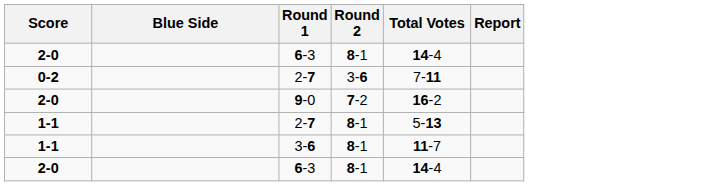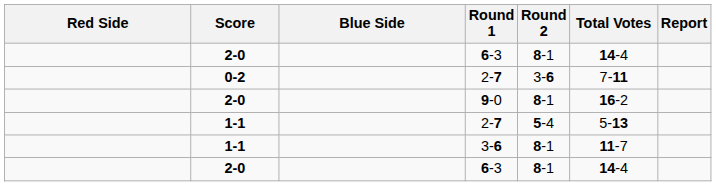+ column: Red Side
9-0 | Round 2: 7-2 -> 8-1
1-1 / 2-7 | Round 2: 8-1 -> 5-4
